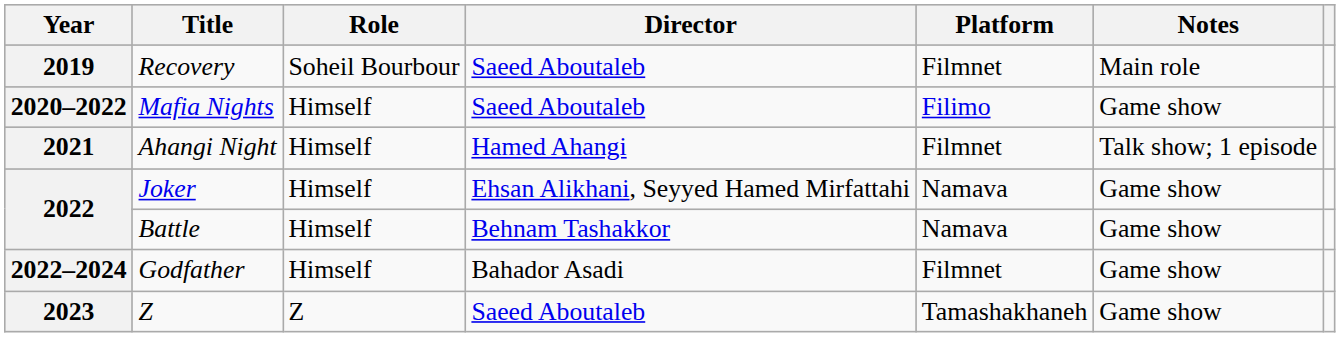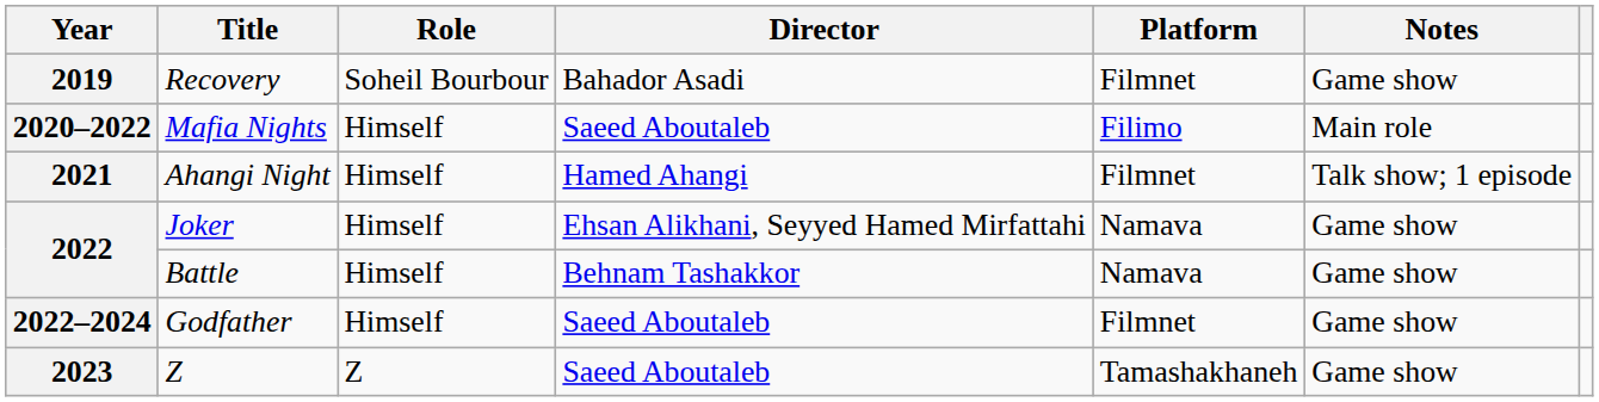Recovery | Director: Saeed Aboutaleb -> Bahador Asadi
Recovery | Notes: Main role -> Game show
Mafia Nights | Notes: Game show -> Main role
Godfather | Director: Bahador Asadi -> Saeed Aboutaleb
